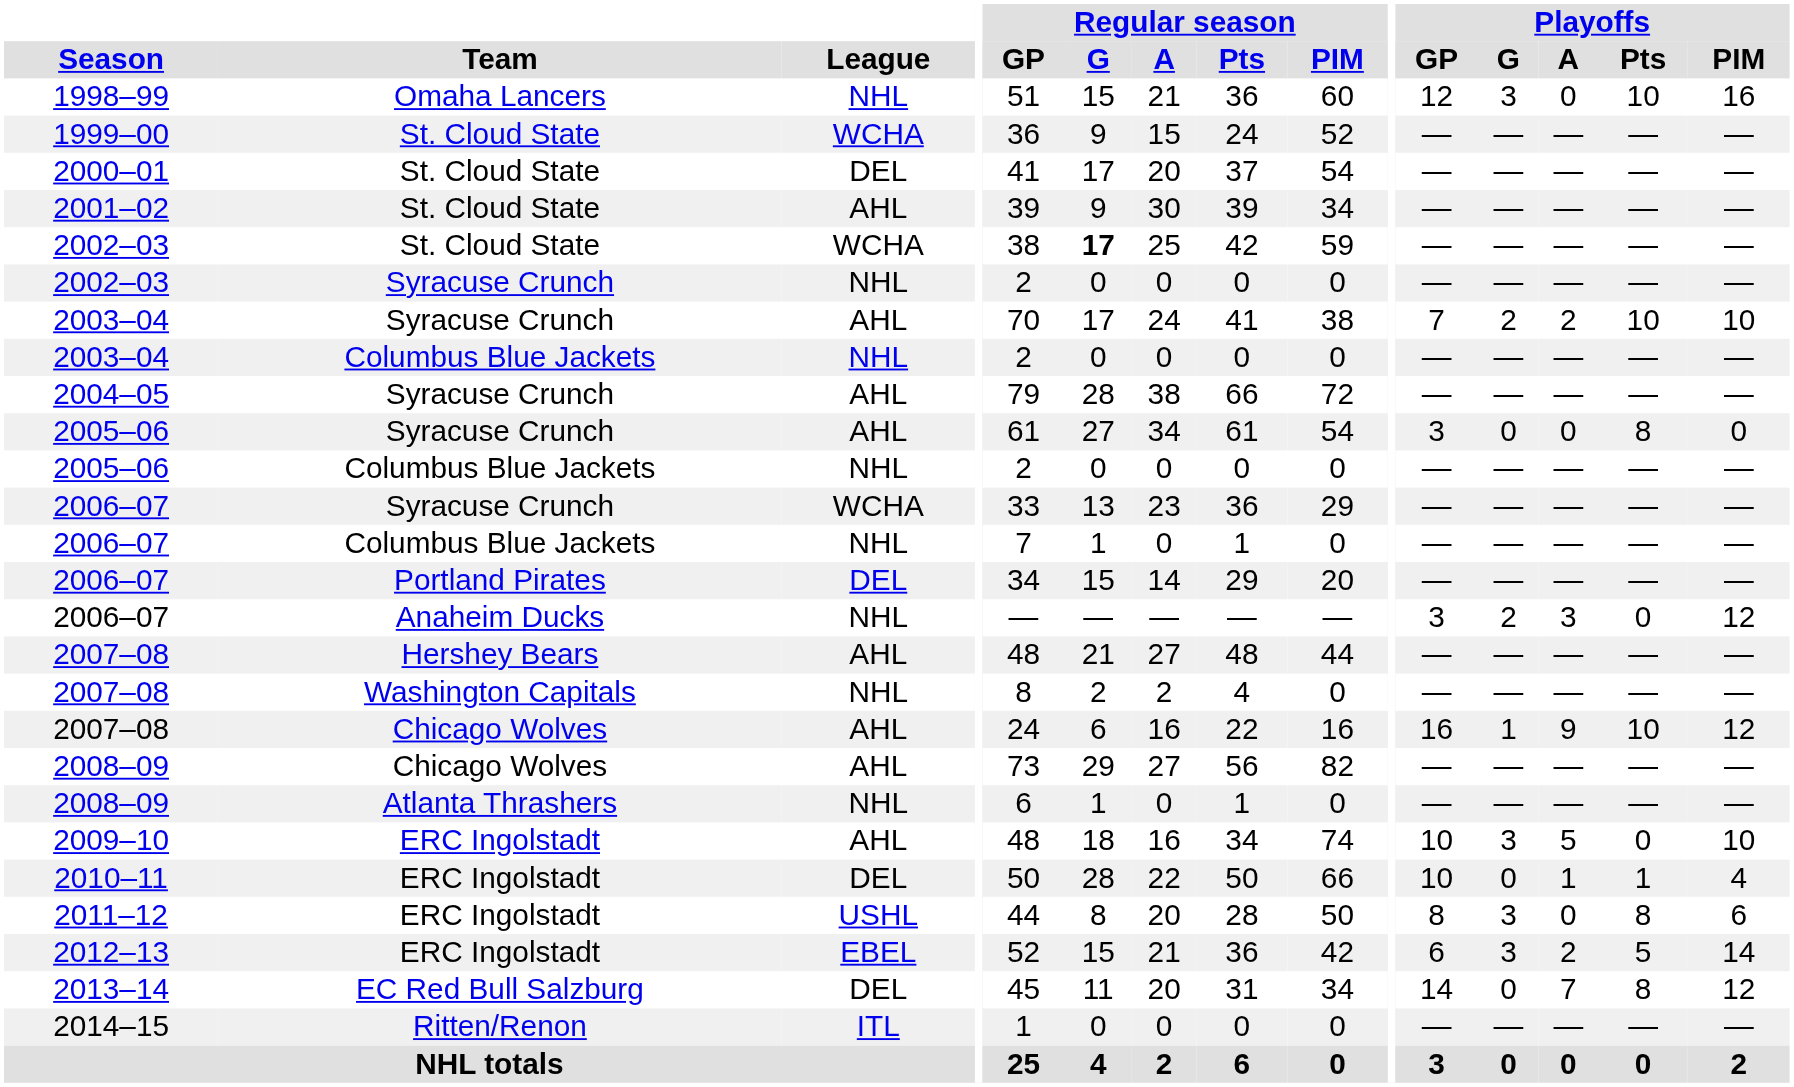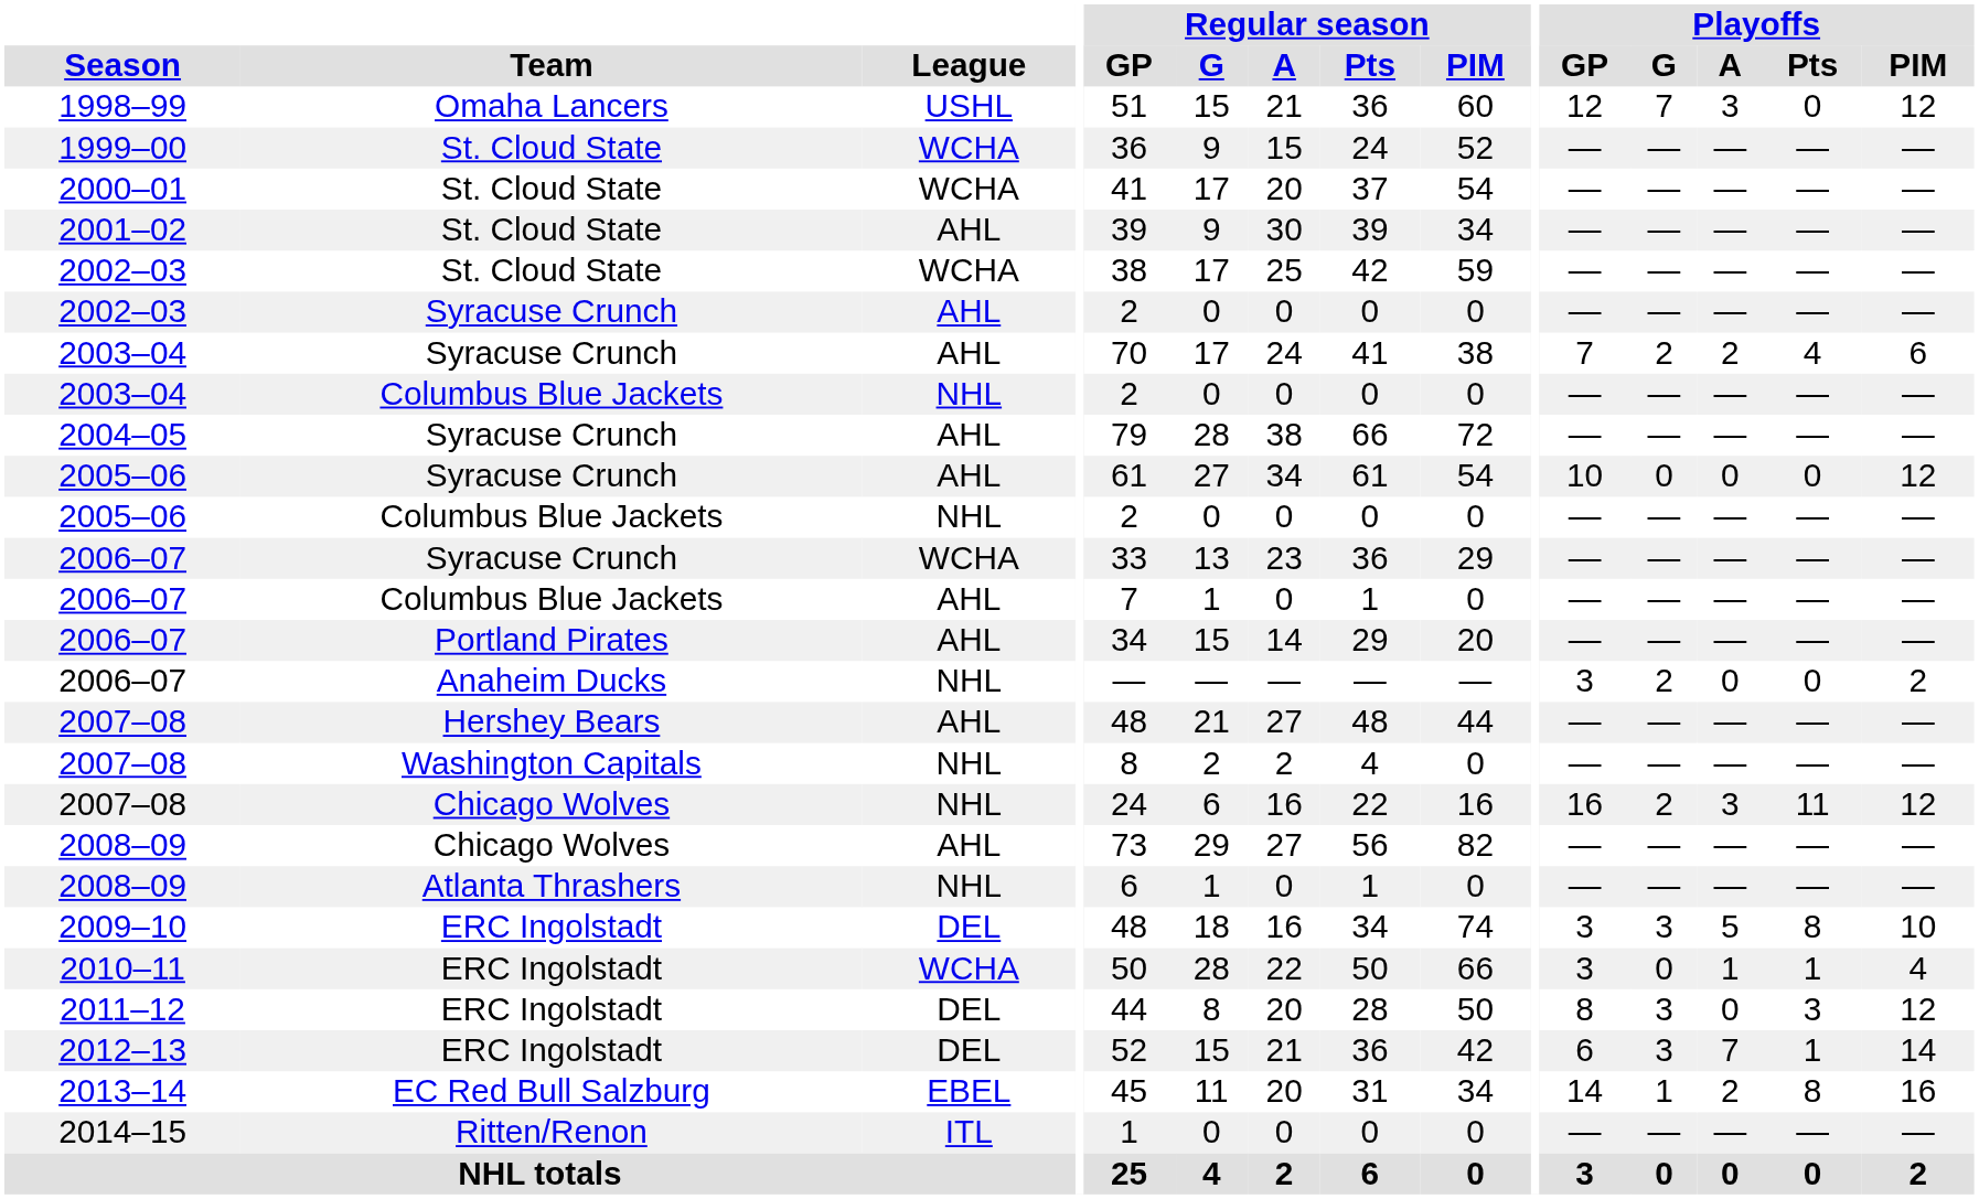1998–99 | League: NHL -> USHL
1998–99 | Playoffs / G: 3 -> 7
1998–99 | Playoffs / A: 0 -> 3
1998–99 | Playoffs / Pts: 10 -> 0
1998–99 | Playoffs / PIM: 16 -> 12
2000–01 | League: DEL -> WCHA
2002–03 / St. Cloud State | Regular season / G: bold -> normal
2002–03 / Syracuse Crunch | League: NHL -> AHL
2003–04 / Syracuse Crunch | Playoffs / Pts: 10 -> 4
2003–04 / Syracuse Crunch | Playoffs / PIM: 10 -> 6
2005–06 / Syracuse Crunch | Playoffs / GP: 3 -> 10
2005–06 / Syracuse Crunch | Playoffs / Pts: 8 -> 0
2005–06 / Syracuse Crunch | Playoffs / PIM: 0 -> 12
2006–07 / Columbus Blue Jackets | League: NHL -> AHL
2006–07 / Portland Pirates | League: DEL -> AHL
2006–07 / Anaheim Ducks | Playoffs / A: 3 -> 0
2006–07 / Anaheim Ducks | Playoffs / PIM: 12 -> 2
2007–08 / Chicago Wolves | League: AHL -> NHL
2007–08 / Chicago Wolves | Playoffs / G: 1 -> 2
2007–08 / Chicago Wolves | Playoffs / A: 9 -> 3
2007–08 / Chicago Wolves | Playoffs / Pts: 10 -> 11
2009–10 | League: AHL -> DEL
2009–10 | Playoffs / GP: 10 -> 3
2009–10 | Playoffs / Pts: 0 -> 8
2010–11 | League: DEL -> WCHA
2010–11 | Playoffs / GP: 10 -> 3
2011–12 | League: USHL -> DEL
2011–12 | Playoffs / Pts: 8 -> 3
2011–12 | Playoffs / PIM: 6 -> 12
2012–13 | League: EBEL -> DEL
2012–13 | Playoffs / A: 2 -> 7
2012–13 | Playoffs / Pts: 5 -> 1
2013–14 | League: DEL -> EBEL
2013–14 | Playoffs / G: 0 -> 1
2013–14 | Playoffs / A: 7 -> 2
2013–14 | Playoffs / PIM: 12 -> 16
